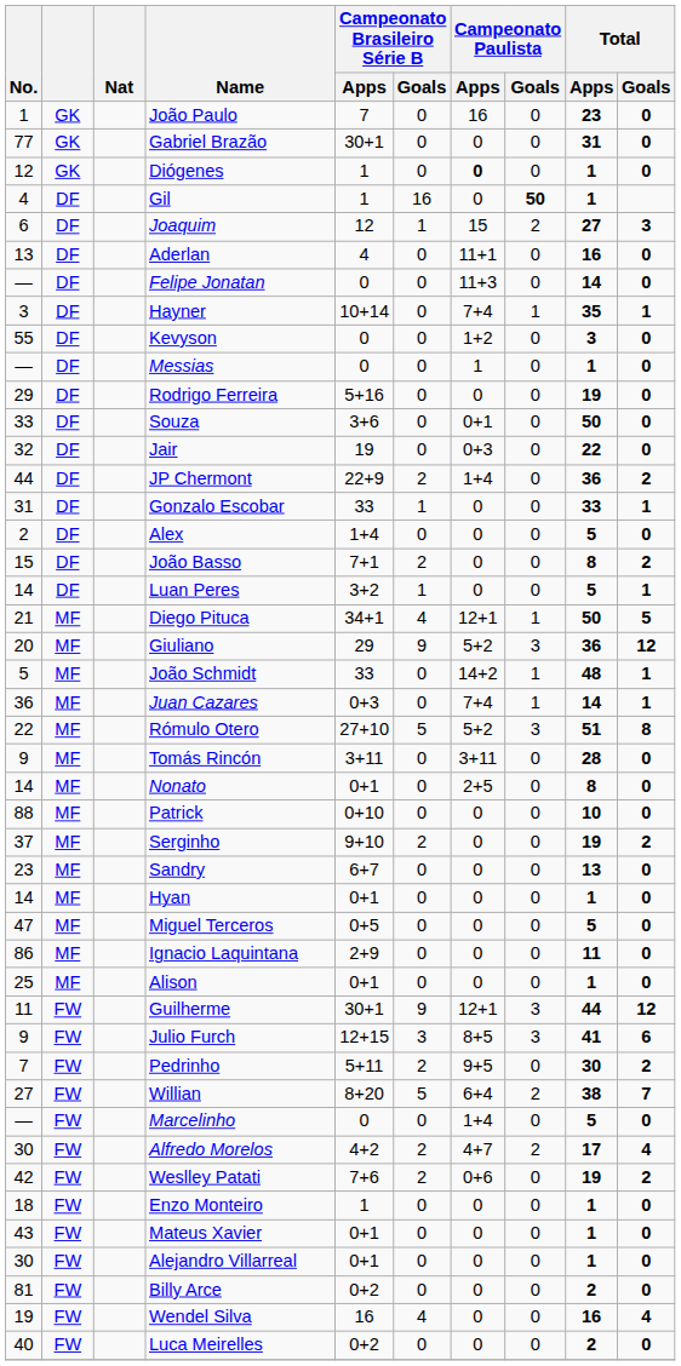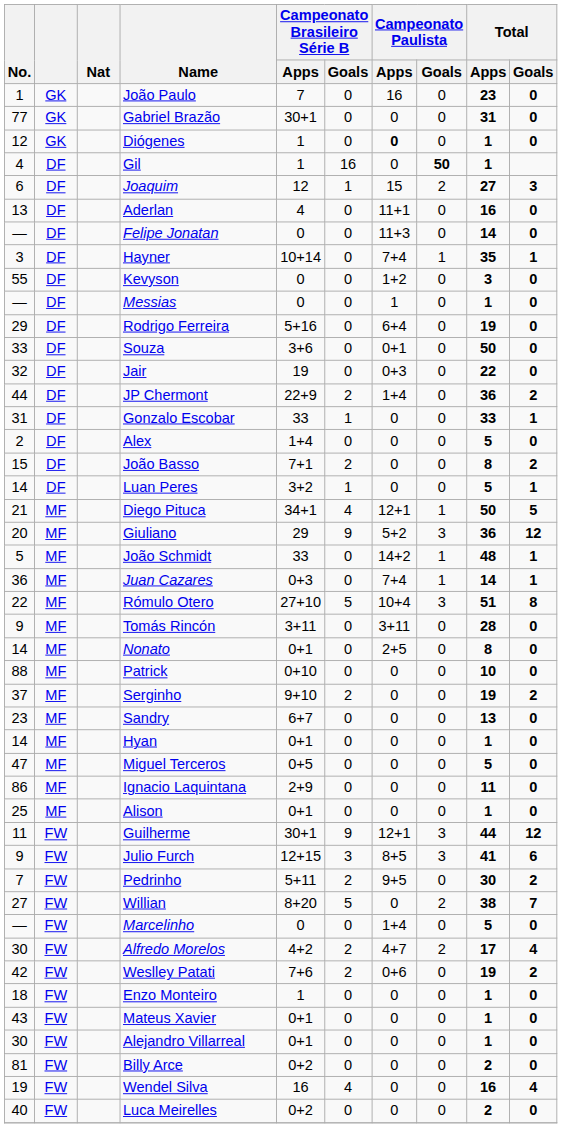Rodrigo Ferreira | Campeonato Paulista / Apps: 0 -> 6+4
Rómulo Otero | Campeonato Paulista / Apps: 5+2 -> 10+4
Willian | Campeonato Paulista / Apps: 6+4 -> 0
